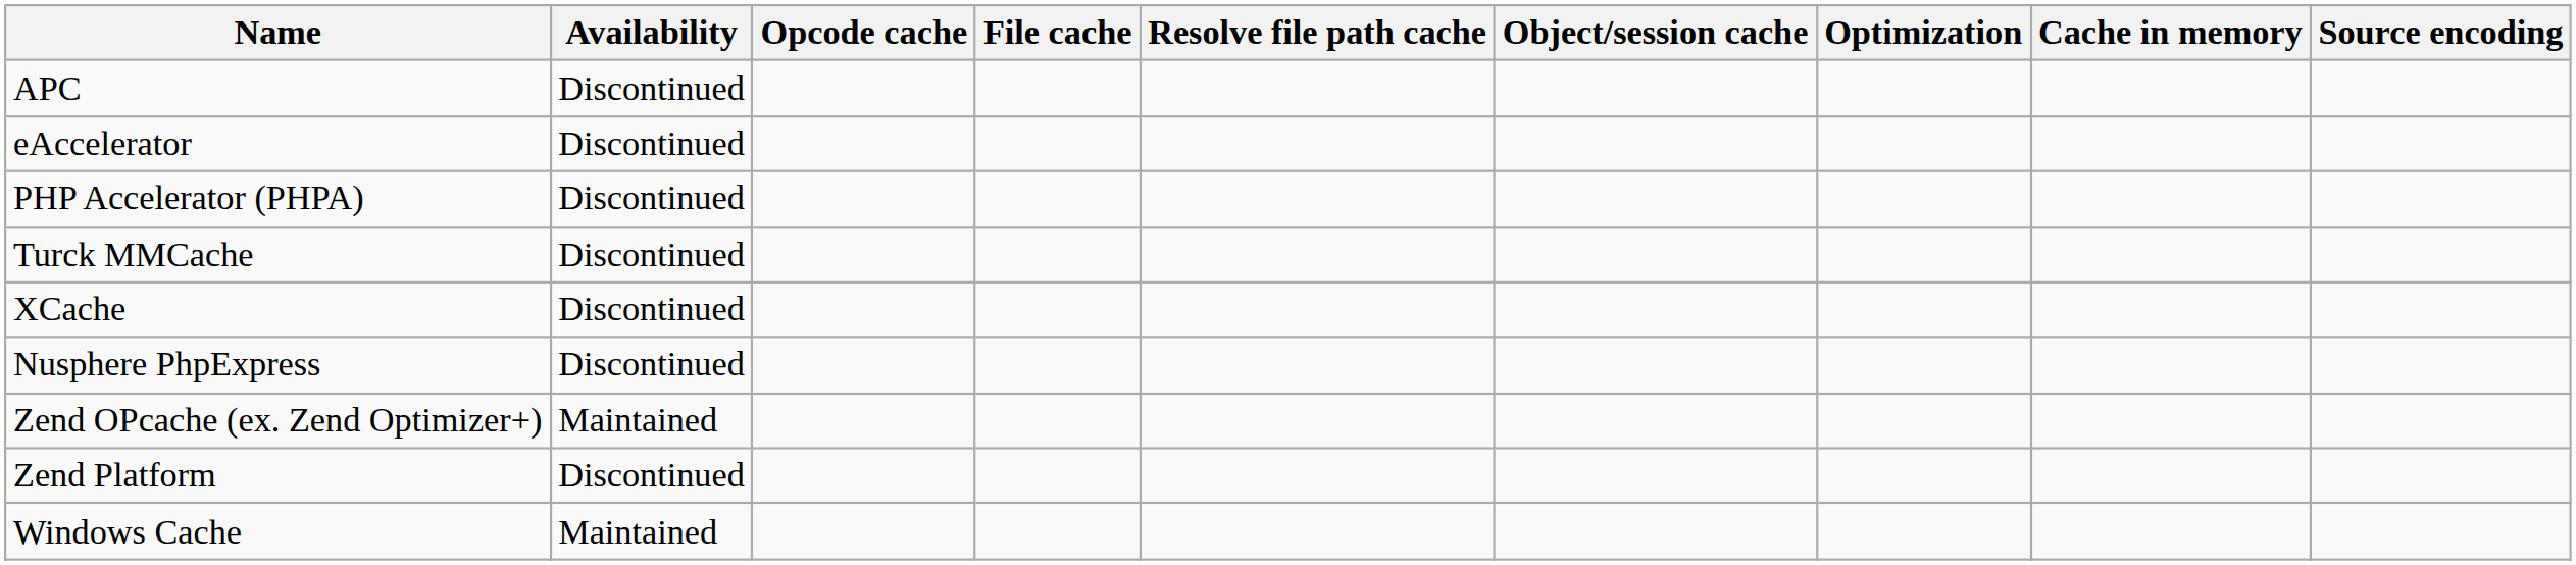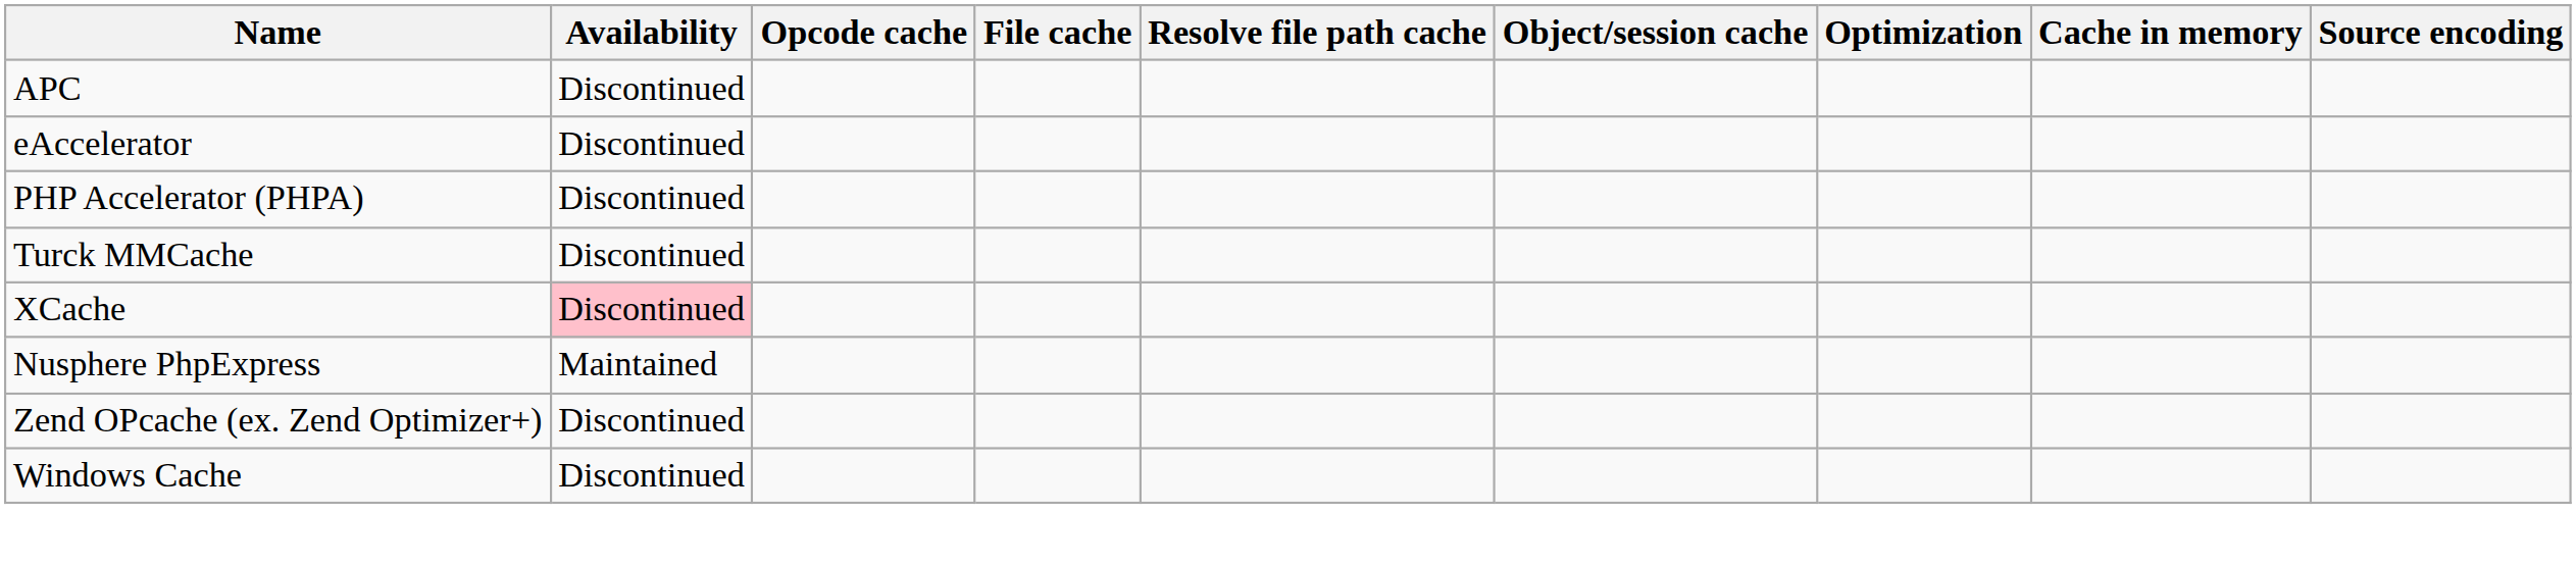XCache | Availability: no background -> pink background
Nusphere PhpExpress | Availability: Discontinued -> Maintained
Zend OPcache (ex. Zend Optimizer+) | Availability: Maintained -> Discontinued
- row: Zend Platform | Discontinued
Windows Cache | Availability: Maintained -> Discontinued
